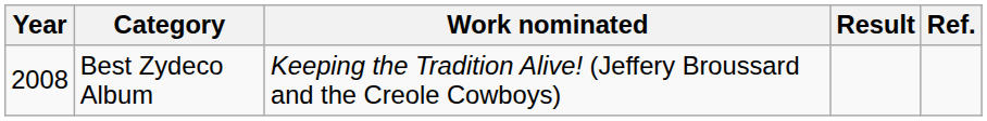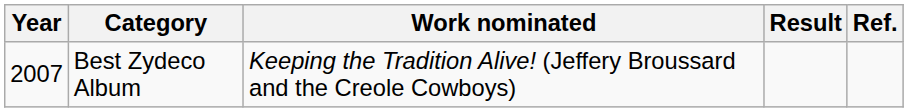Best Zydeco Album | Year: 2008 -> 2007
